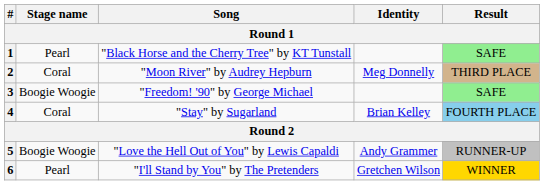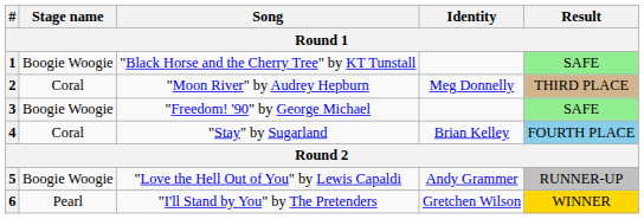1 | Stage name: Pearl -> Boogie Woogie
